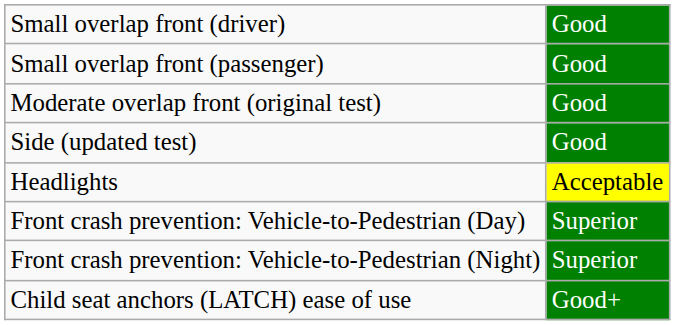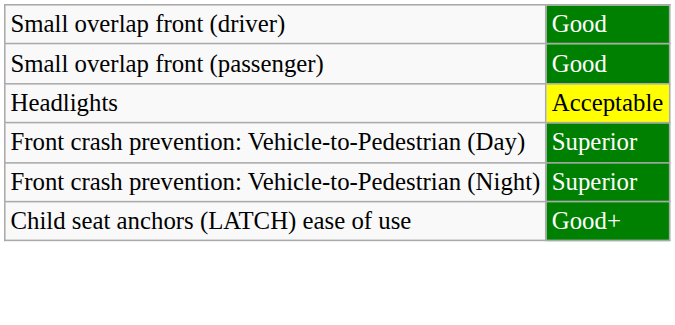- row: Moderate overlap front (original test) | Good
- row: Side (updated test) | Good
